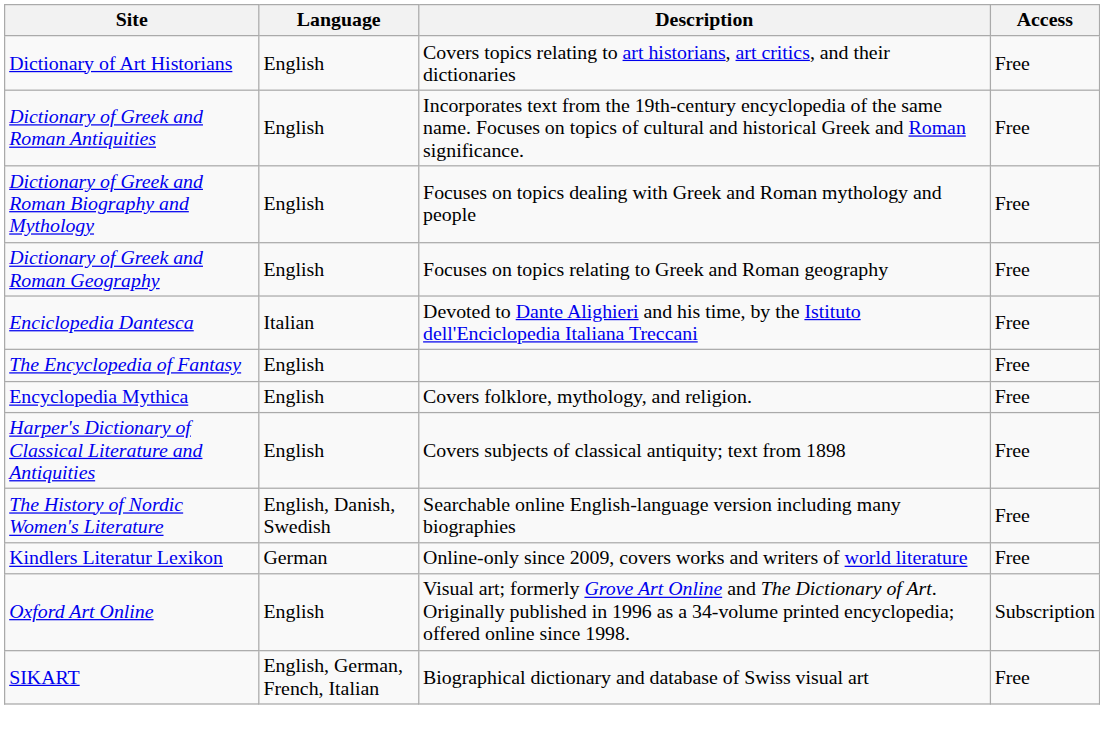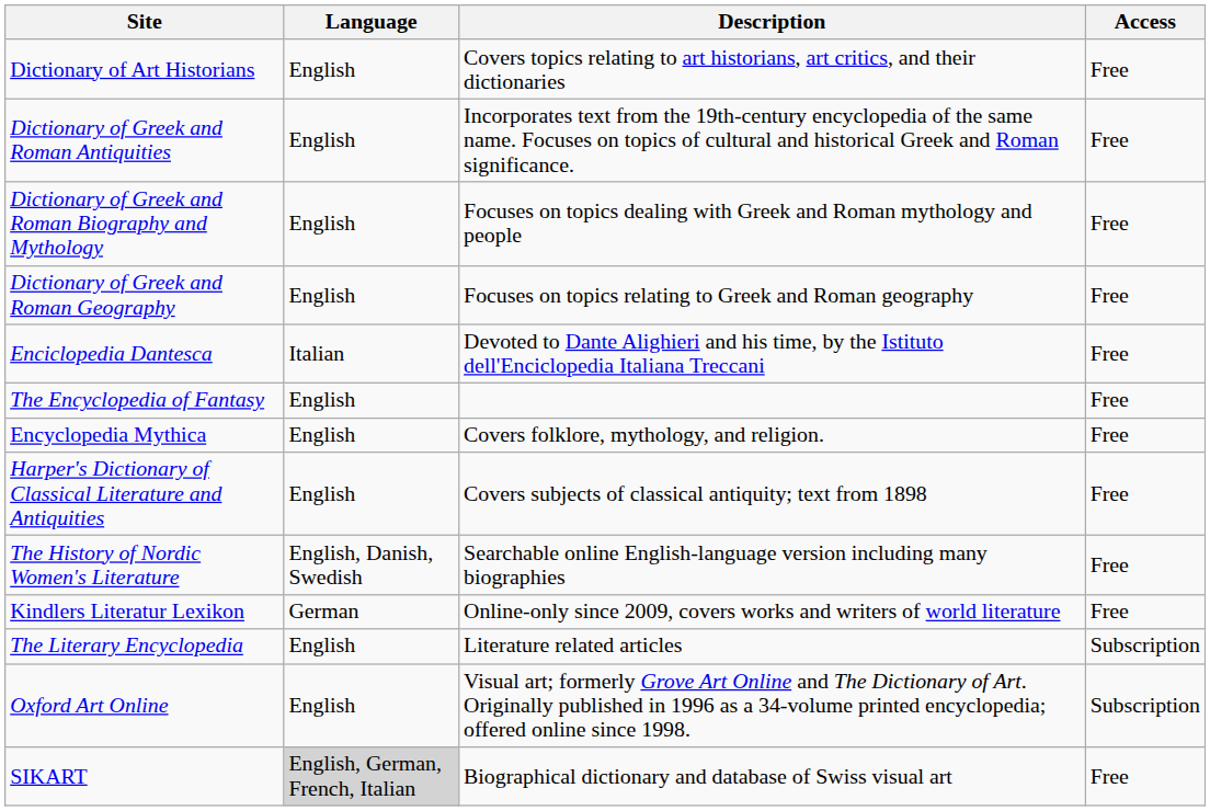+ row: The Literary Encyclopedia | English | Literature related articles | Subscription
SIKART | Language: no background -> lightgrey background
